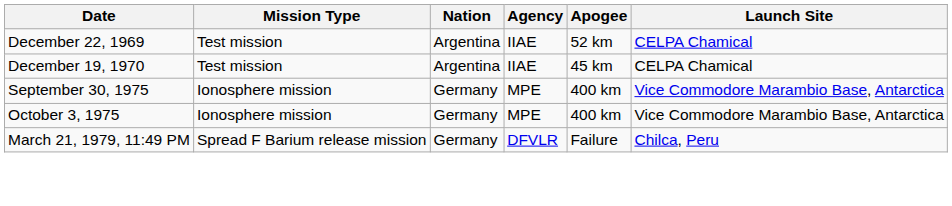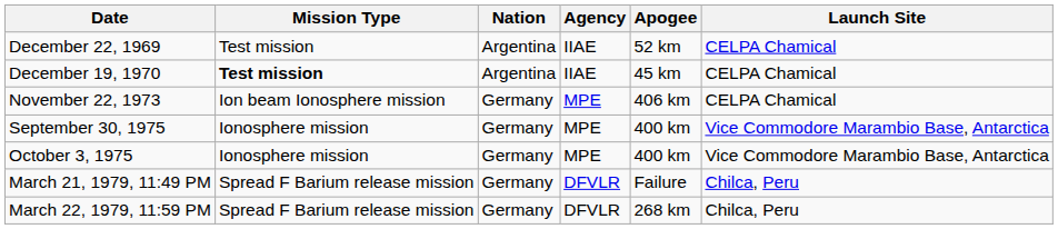December 19, 1970 | Mission Type: normal -> bold
+ row: November 22, 1973 | Ion beam Ionosphere mission | Germany | MPE | 406 km | CELPA Chamical
+ row: March 22, 1979, 11:59 PM | Spread F Barium release mission | Germany | DFVLR | 268 km | Chilca, Peru
